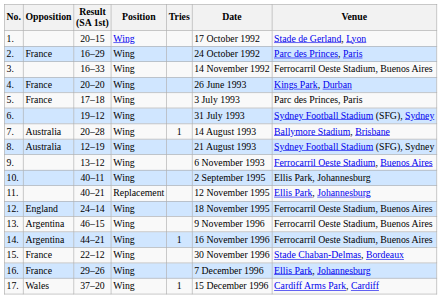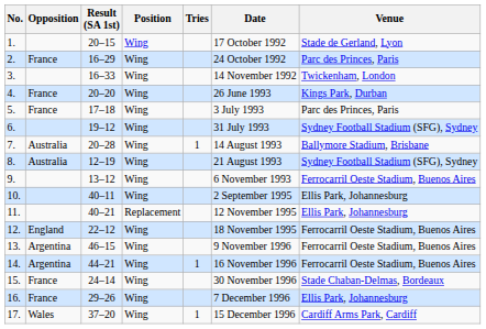3. | Venue: Ferrocarril Oeste Stadium, Buenos Aires -> Twickenham, London
12. | Result (SA 1st): 24–14 -> 22–12
15. | Result (SA 1st): 22–12 -> 24–14
